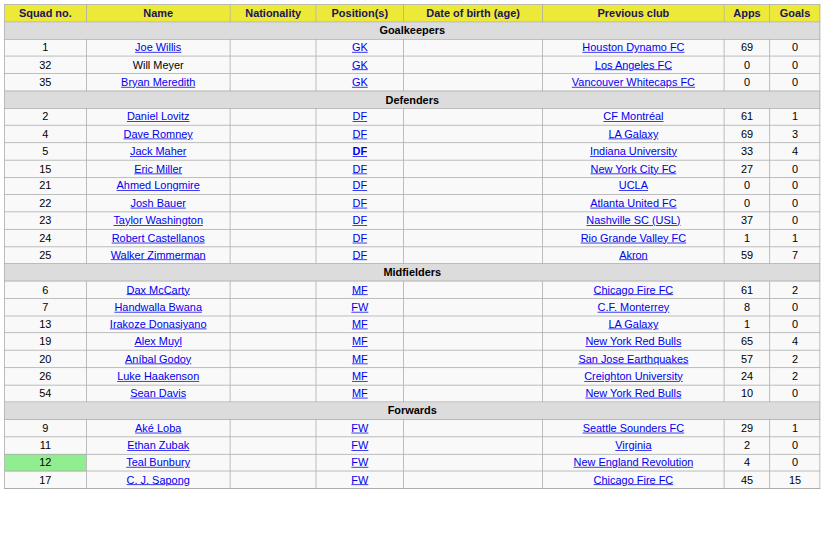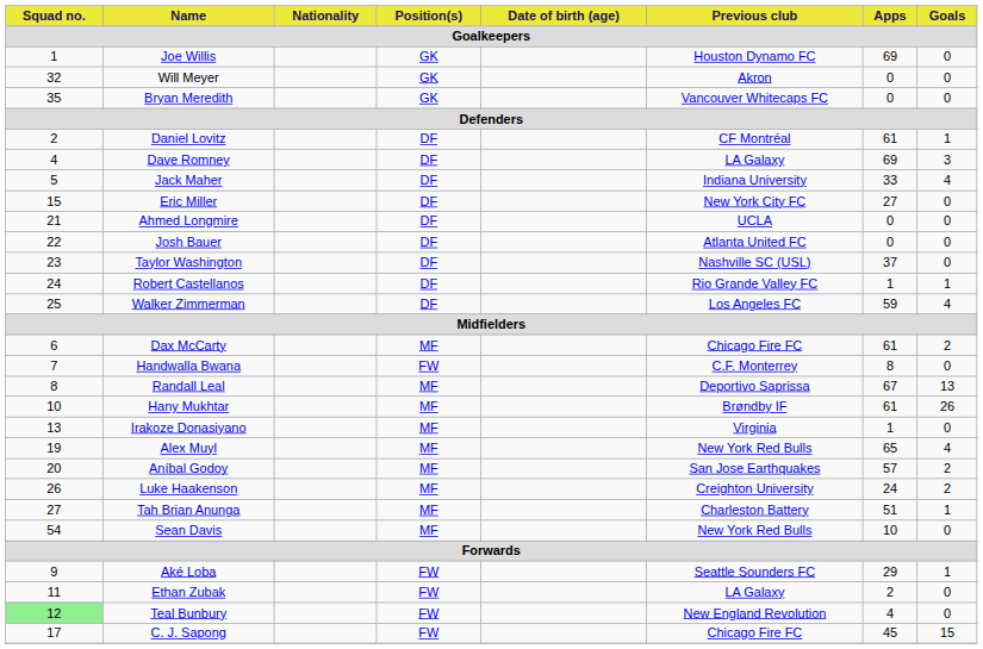Will Meyer | Previous club: Los Angeles FC -> Akron
Jack Maher | Position(s): bold -> normal
Walker Zimmerman | Previous club: Akron -> Los Angeles FC
Walker Zimmerman | Goals: 7 -> 4
+ row: 8 | Randall Leal | MF | Deportivo Saprissa | 67 | 13
+ row: 10 | Hany Mukhtar | MF | Brøndby IF | 61 | 26
Irakoze Donasiyano | Previous club: LA Galaxy -> Virginia
+ row: 27 | Tah Brian Anunga | MF | Charleston Battery | 51 | 1
Ethan Zubak | Previous club: Virginia -> LA Galaxy
